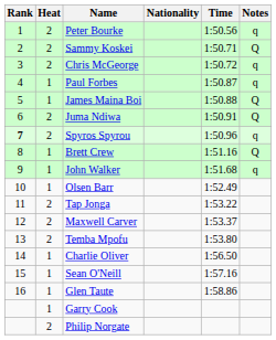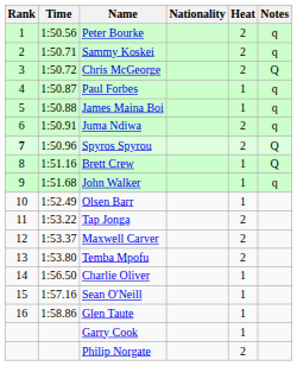columns swapped: Heat <-> Time
Sammy Koskei | Notes: Q -> q
Chris McGeorge | Notes: q -> Q
James Maina Boi | Notes: Q -> q
Juma Ndiwa | Notes: Q -> q
Spyros Spyrou | Notes: q -> Q
